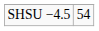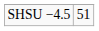SHSU −4.5 | column 2: 54 -> 51
